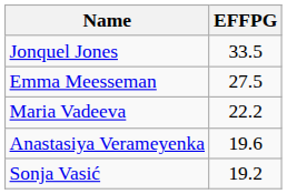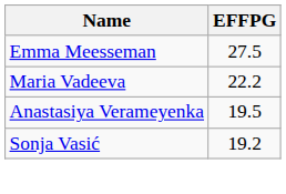- row: Jonquel Jones | 33.5
Anastasiya Verameyenka | EFFPG: 19.6 -> 19.5
